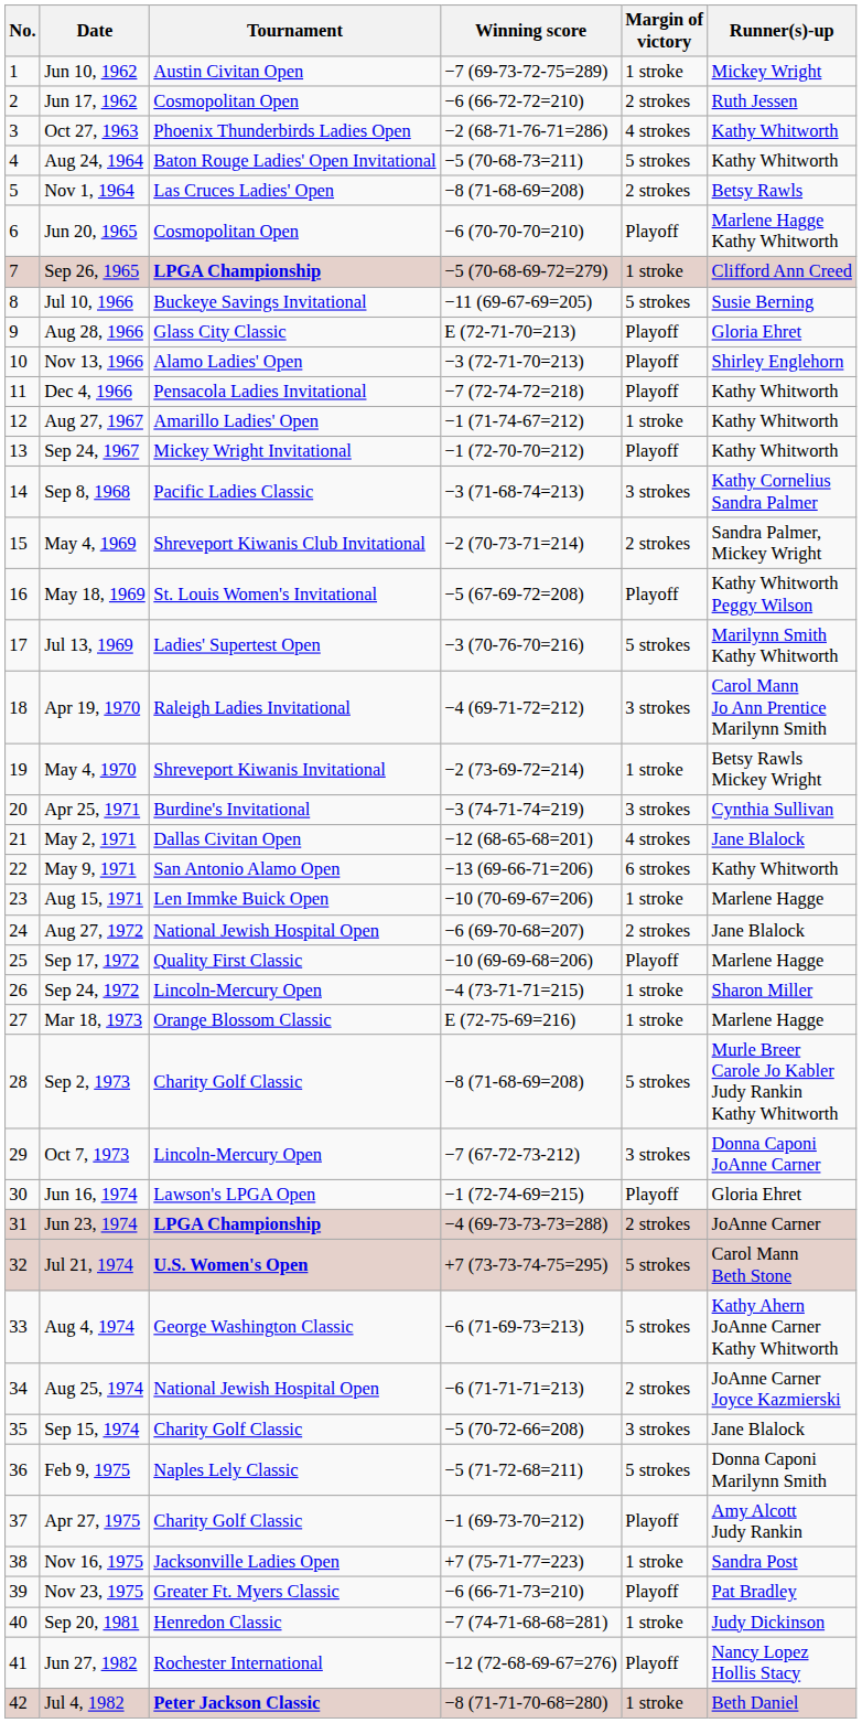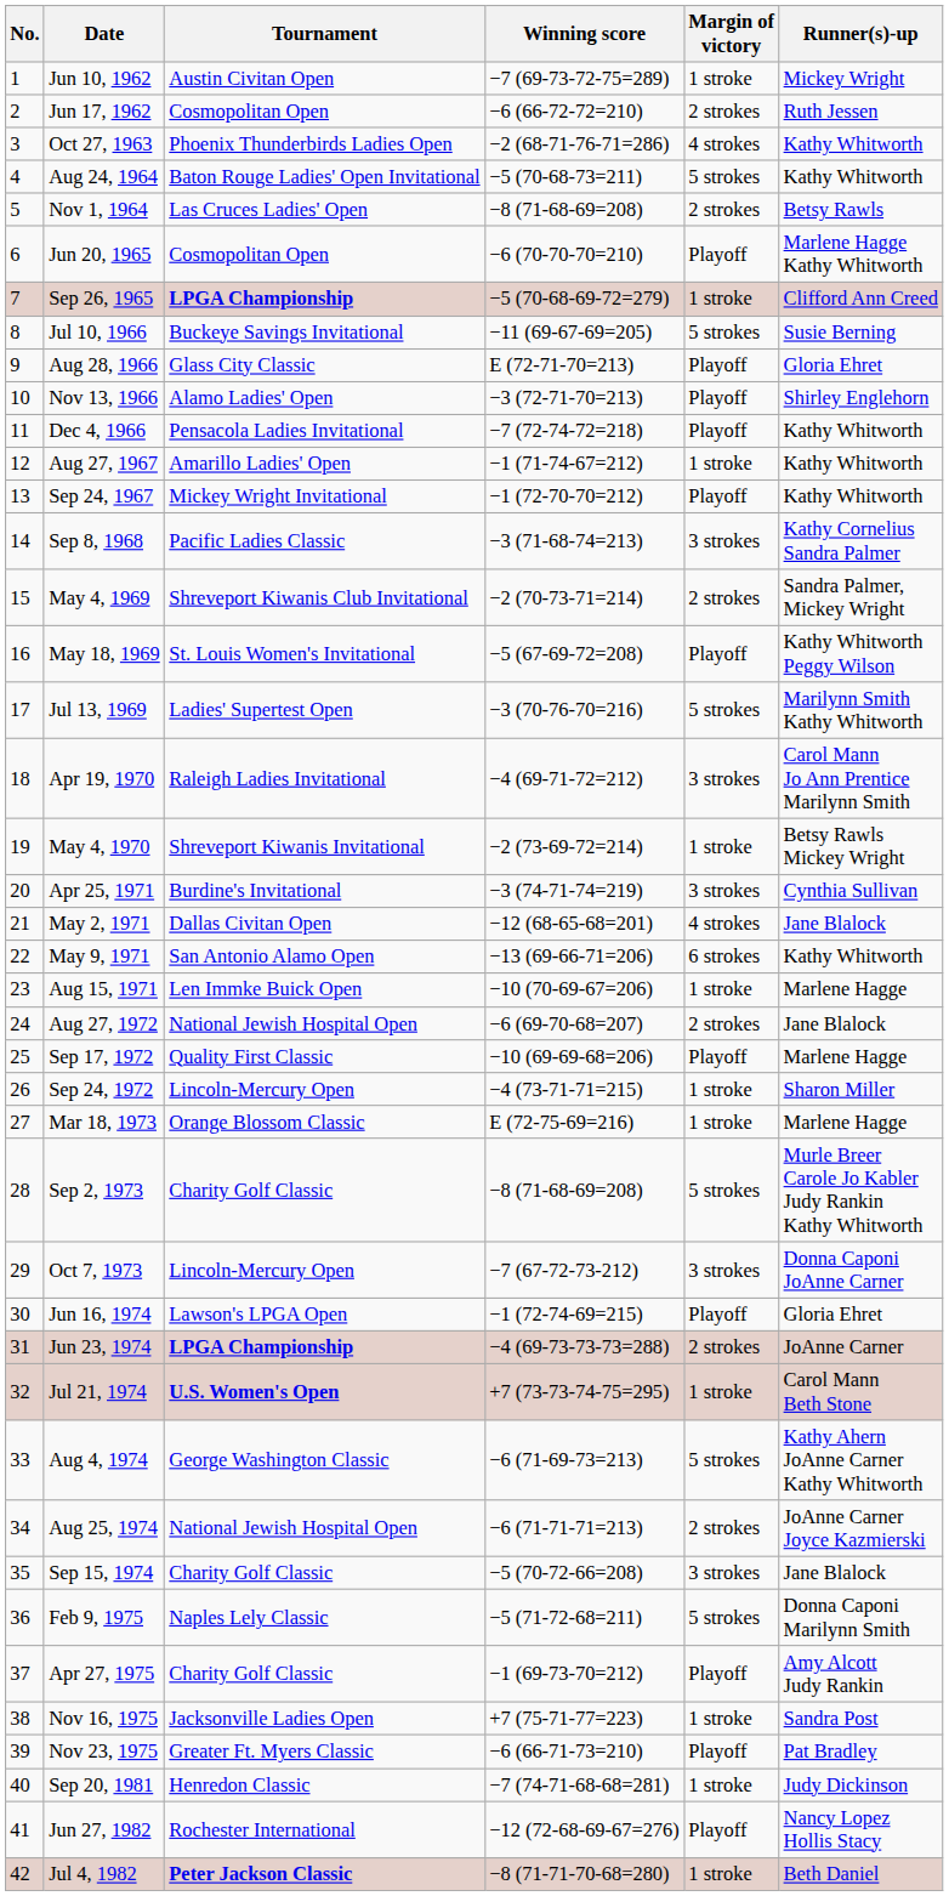Jul 21, 1974 | Margin of victory: 5 strokes -> 1 stroke
